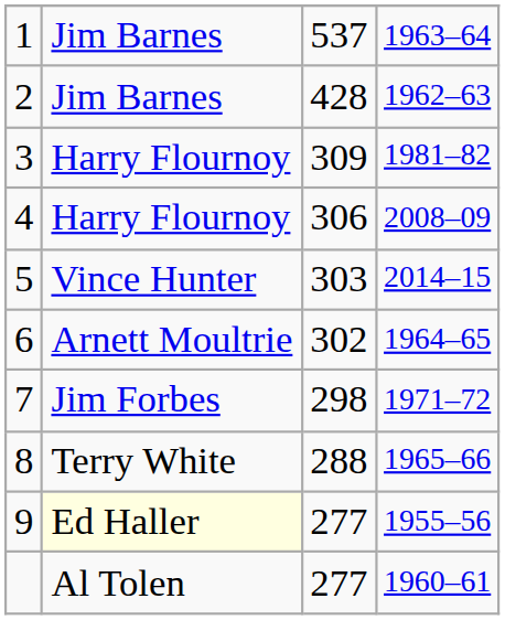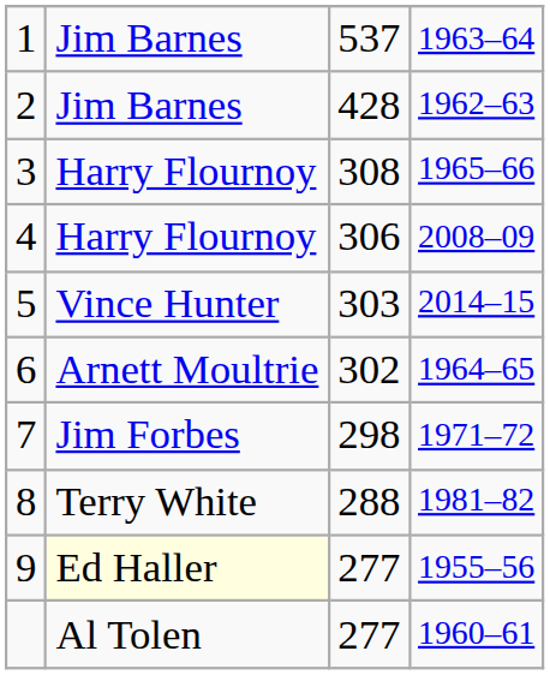3 | column 3: 309 -> 308
3 | column 4: 1981–82 -> 1965–66
8 | column 4: 1965–66 -> 1981–82
